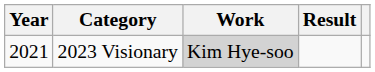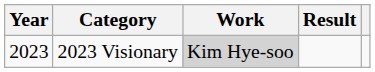2023 Visionary | Year: 2021 -> 2023
